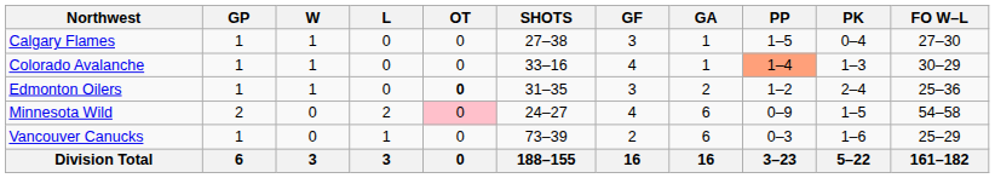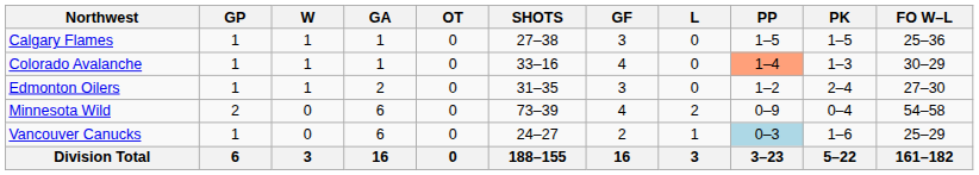columns swapped: L <-> GA
Calgary Flames | PK: 0–4 -> 1–5
Calgary Flames | FO W–L: 27–30 -> 25–36
Edmonton Oilers | OT: bold -> normal
Edmonton Oilers | FO W–L: 25–36 -> 27–30
Minnesota Wild | OT: pink background -> no background
Minnesota Wild | SHOTS: 24–27 -> 73–39
Minnesota Wild | PK: 1–5 -> 0–4
Vancouver Canucks | SHOTS: 73–39 -> 24–27
Vancouver Canucks | PP: no background -> lightblue background
